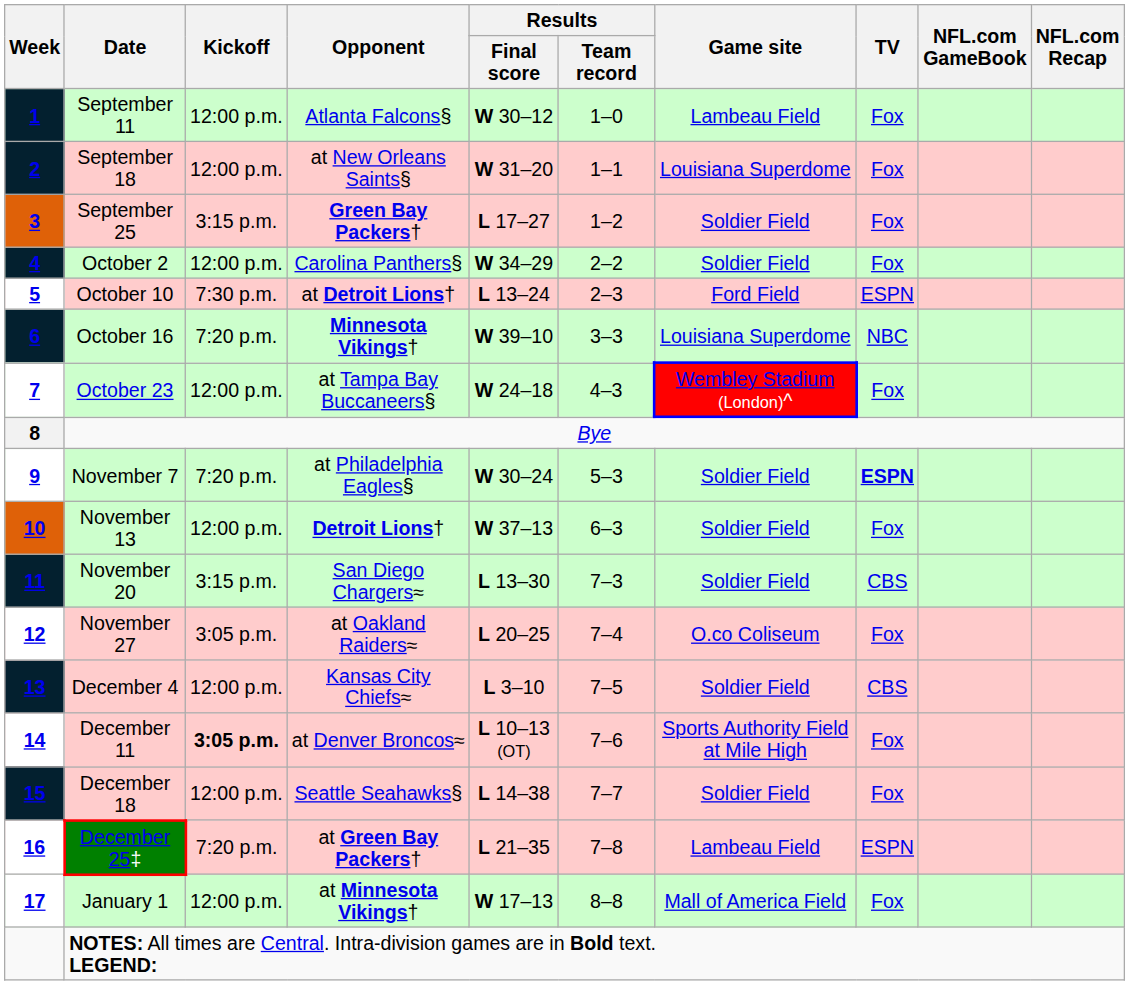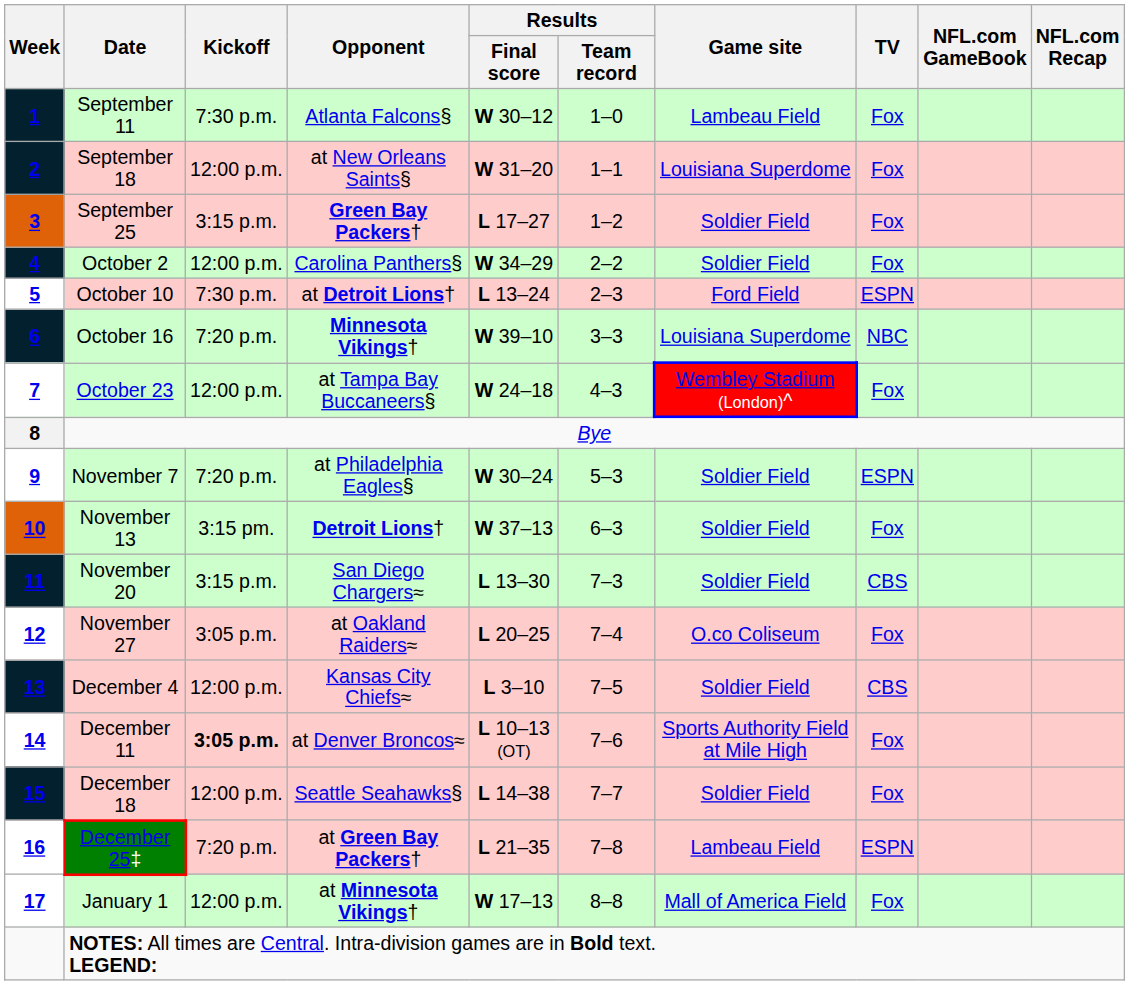1 | Kickoff: 12:00 p.m. -> 7:30 p.m.
9 | TV: bold -> normal
10 | Kickoff: 12:00 p.m. -> 3:15 pm.
